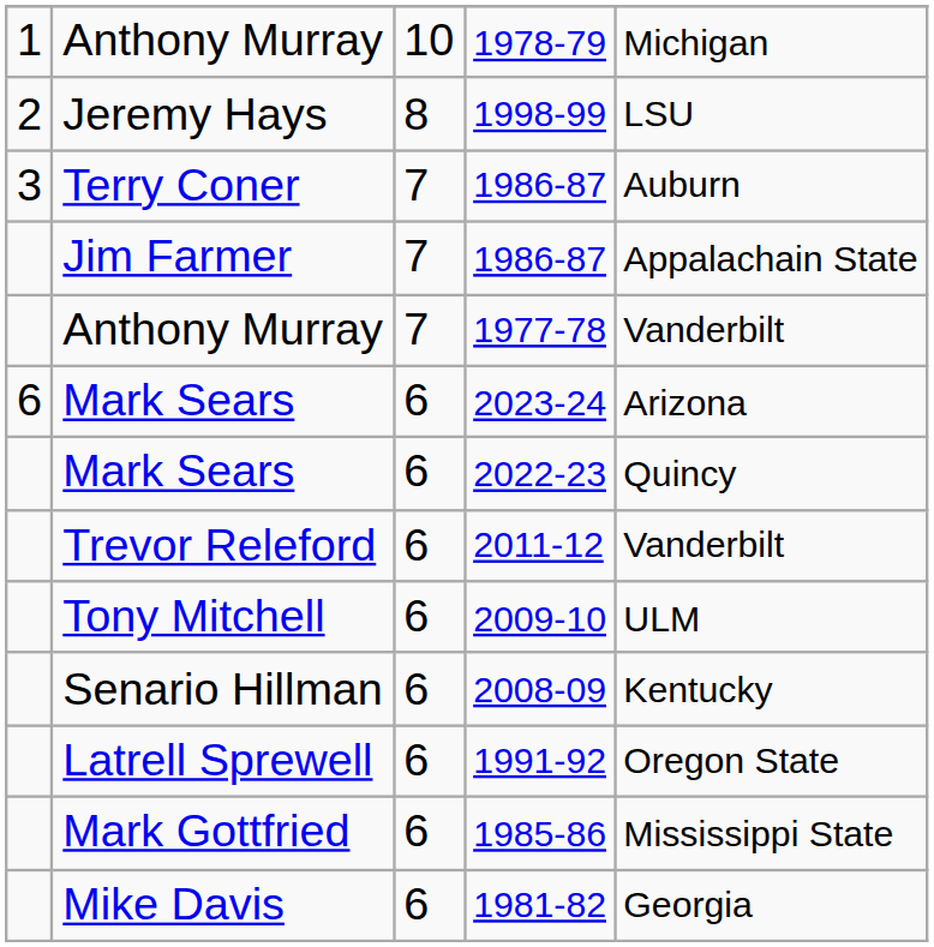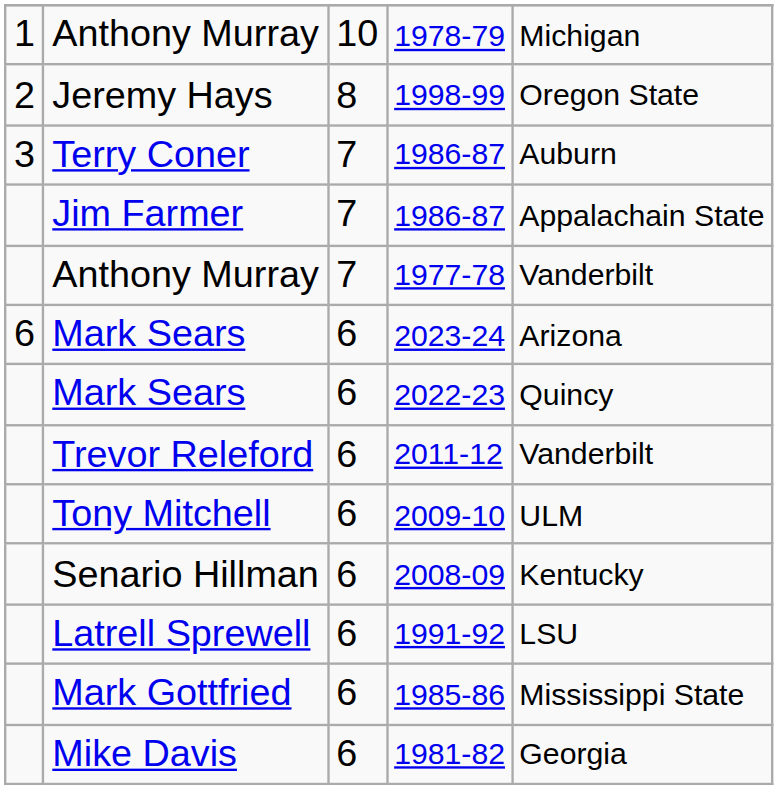1998-99 | column 5: LSU -> Oregon State
1991-92 | column 5: Oregon State -> LSU
